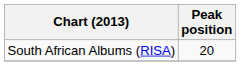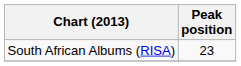South African Albums (RISA) | Peak position: 20 -> 23
